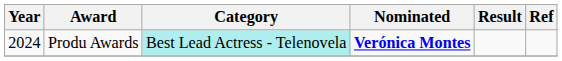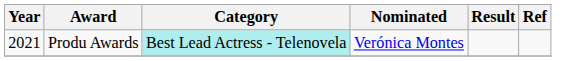Produ Awards | Year: 2024 -> 2021
Produ Awards | Nominated: bold -> normal
